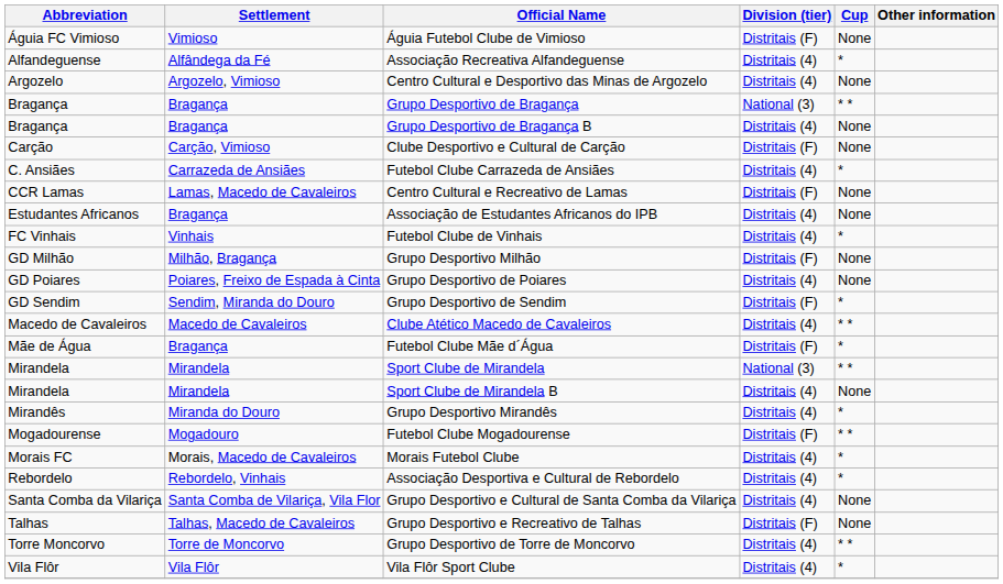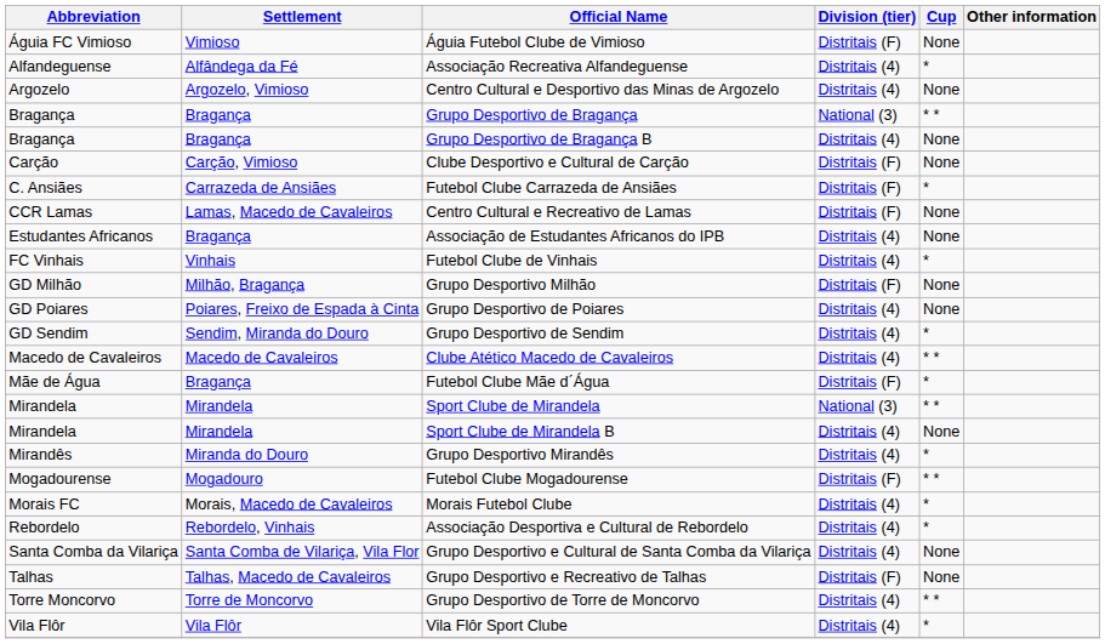Futebol Clube Carrazeda de Ansiães | Division (tier): Distritais (4) -> Distritais (F)
Grupo Desportivo de Sendim | Division (tier): Distritais (F) -> Distritais (4)
